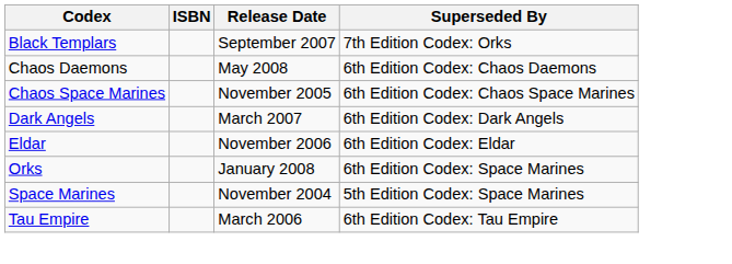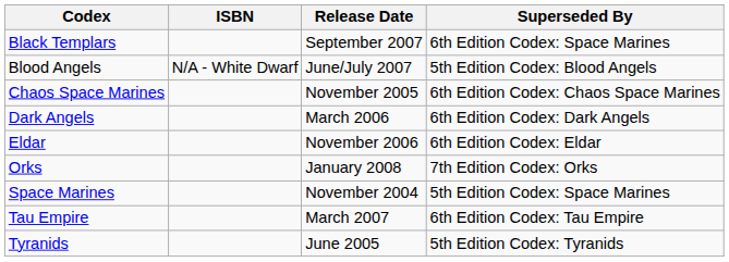Black Templars | Superseded By: 7th Edition Codex: Orks -> 6th Edition Codex: Space Marines
+ row: Blood Angels | N/A - White Dwarf | June/July 2007 | 5th Edition Codex: Blood Angels
- row: Chaos Daemons | May 2008 | 6th Edition Codex: Chaos Daemons
Dark Angels | Release Date: March 2007 -> March 2006
Orks | Superseded By: 6th Edition Codex: Space Marines -> 7th Edition Codex: Orks
Tau Empire | Release Date: March 2006 -> March 2007
+ row: Tyranids | June 2005 | 5th Edition Codex: Tyranids
